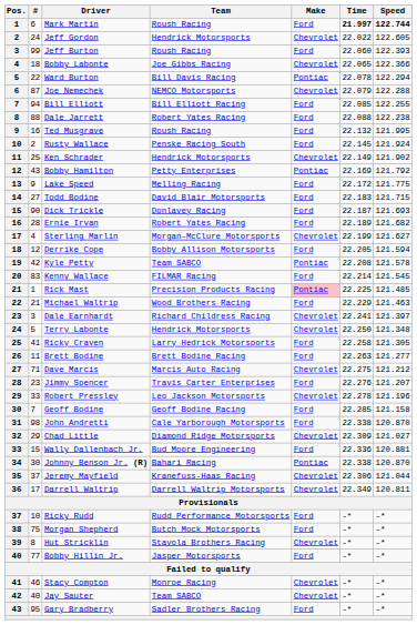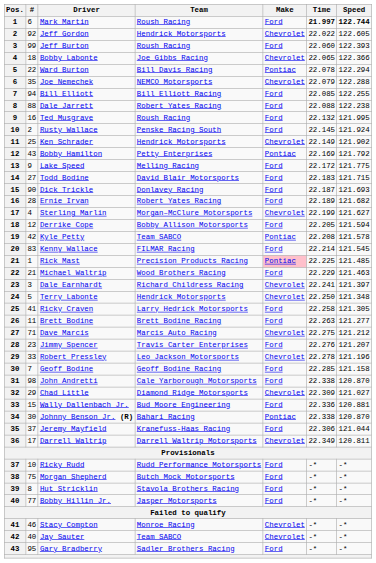Jeff Gordon | #: 24 -> 92
Joe Nemechek | #: 87 -> 35
Jeremy Mayfield | Make: Chevrolet -> Ford
Hut Stricklin | Make: Chevrolet -> Ford
